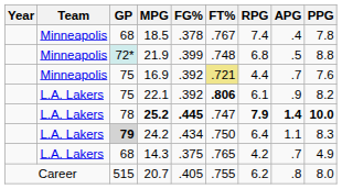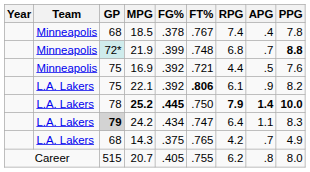21.9 | APG: .5 -> .7
21.9 | PPG: normal -> bold
16.9 | FT%: khaki background -> no background
16.9 | APG: .7 -> .5
25.2 | FT%: .747 -> .750
24.2 | FT%: .750 -> .747
